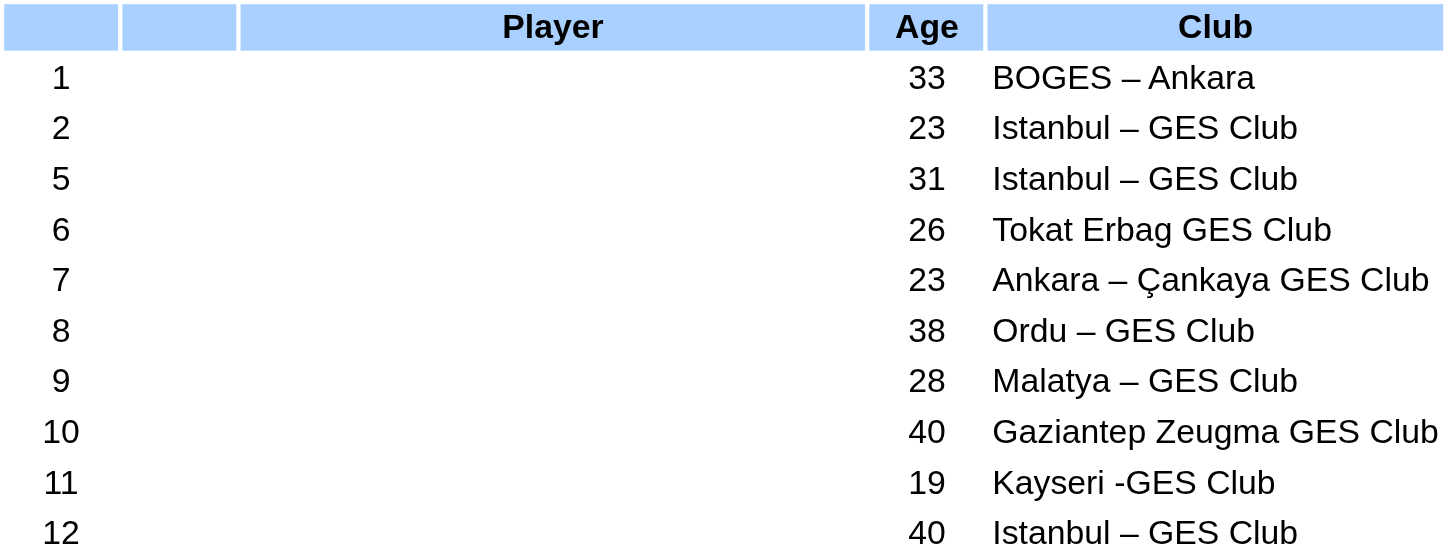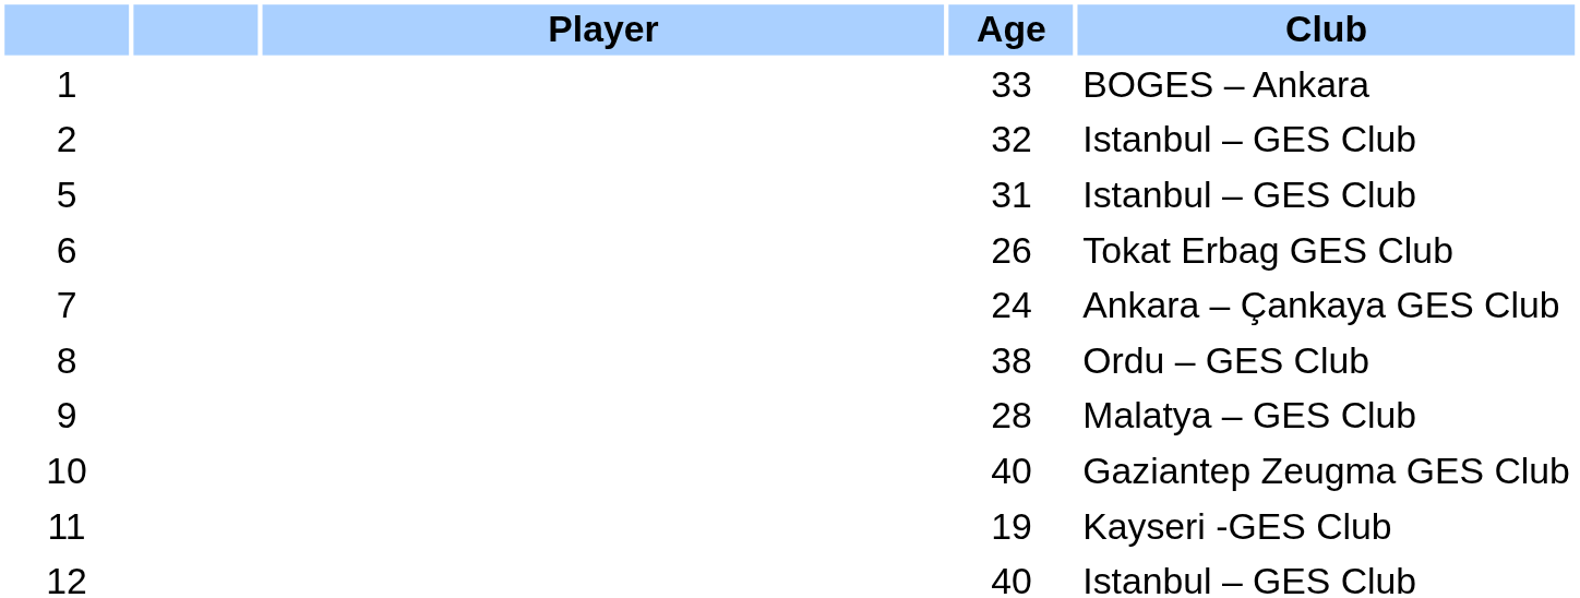2 | Age: 23 -> 32
7 | Age: 23 -> 24
